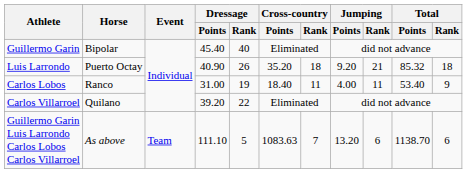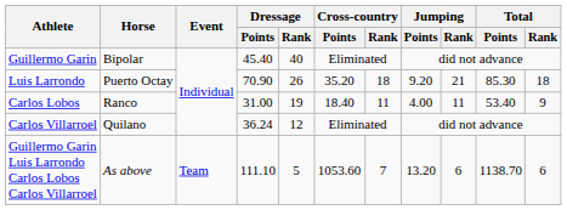Luis Larrondo | Dressage / Points: 40.90 -> 70.90
Luis Larrondo | Total / Points: 85.32 -> 85.30
Carlos Villarroel | Dressage / Points: 39.20 -> 36.24
Carlos Villarroel | Dressage / Rank: 22 -> 12
Guillermo Garin Luis Larrondo Carlos Lobos Carlos Villarroel | Cross-country / Points: 1083.63 -> 1053.60
